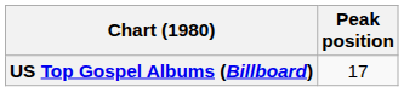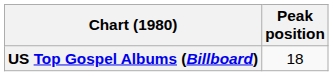US Top Gospel Albums (Billboard) | Peak position: 17 -> 18
